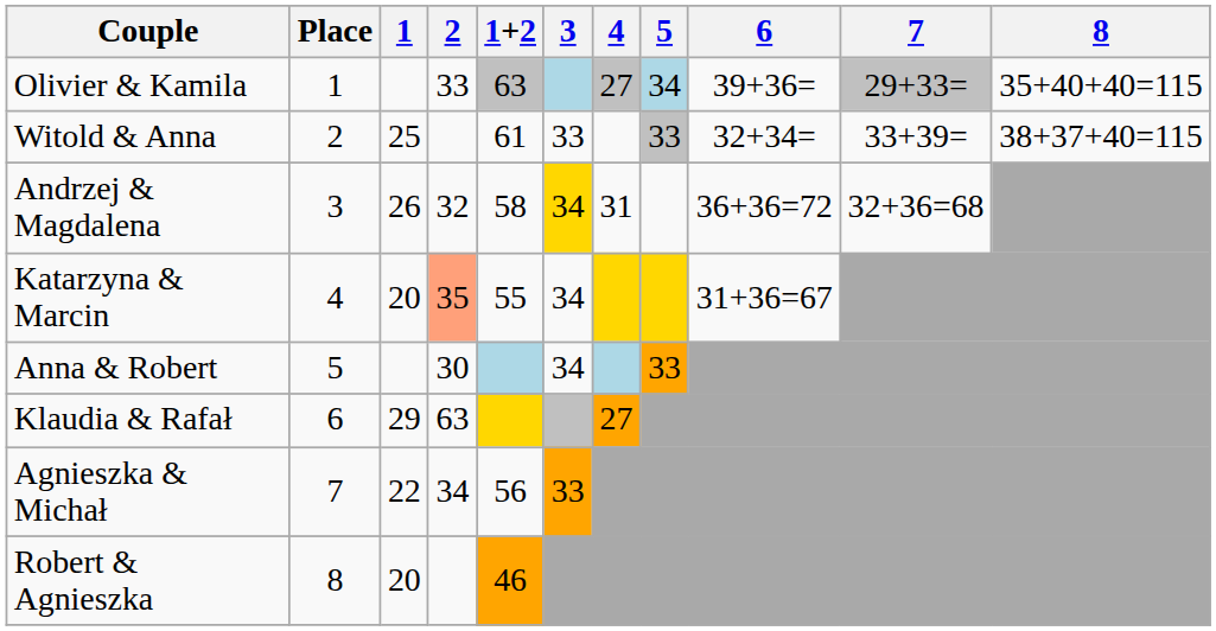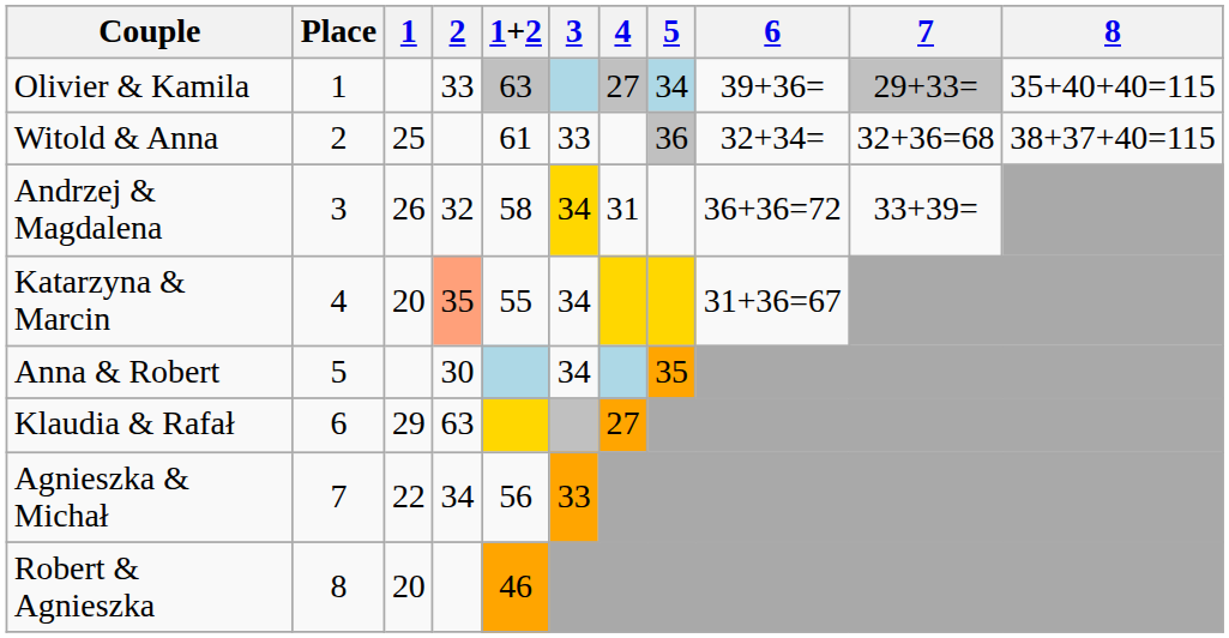Witold & Anna | 5: 33 -> 36
Witold & Anna | 7: 33+39= -> 32+36=68
Andrzej & Magdalena | 7: 32+36=68 -> 33+39=
Anna & Robert | 5: 33 -> 35
